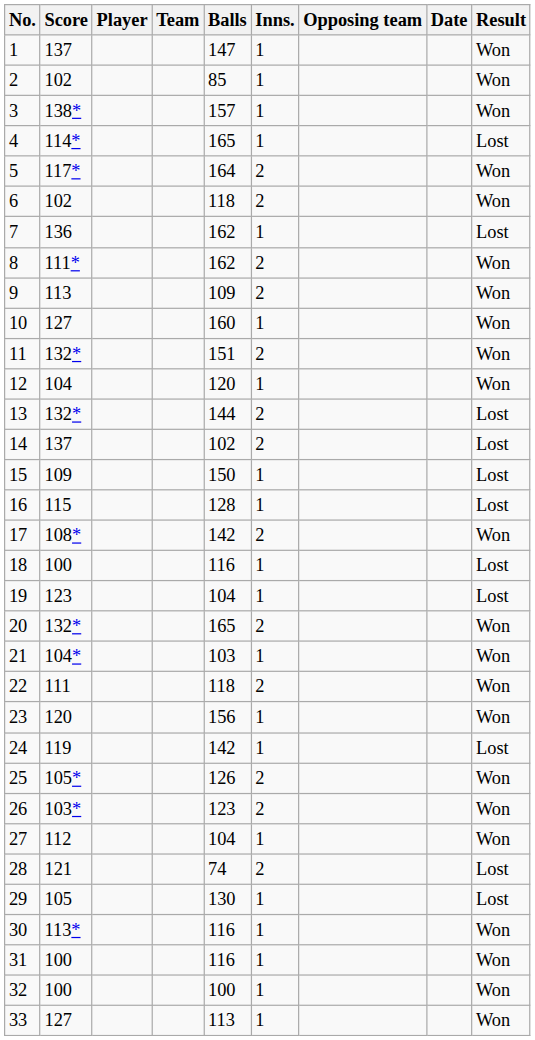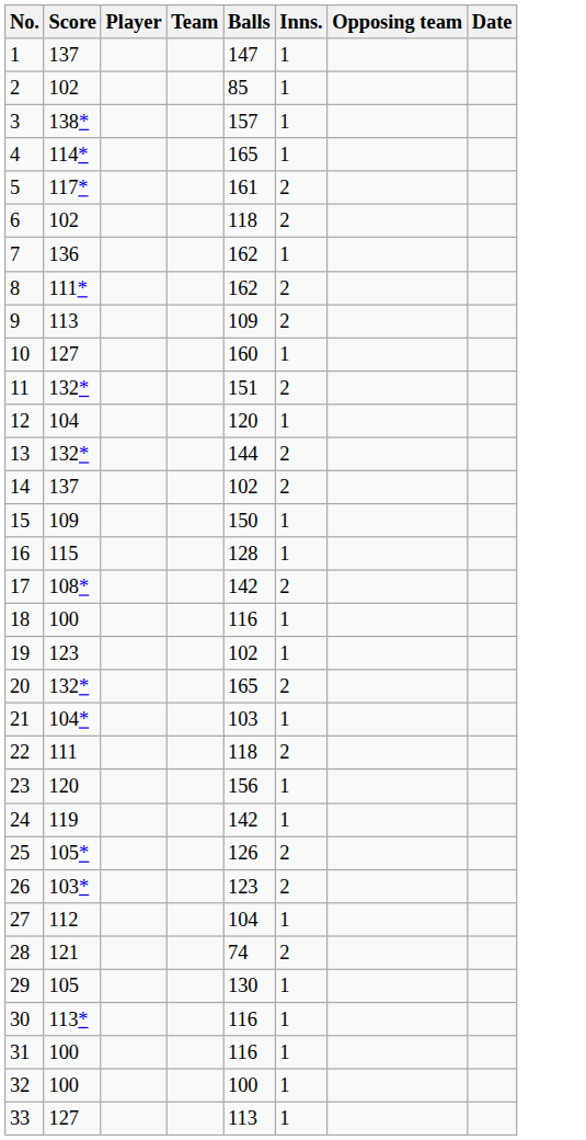- column: Result | Won | Won | Won | Lost | Won | Won | Lost | Won | Won | Won | Won | Won | Lost | Lost | Lost | Lost | Won | Lost | Lost | Won | Won | Won | Won | Lost | Won | Won | Won | Lost | Lost | Won | Won | Won | Won
5 | Balls: 164 -> 161
19 | Balls: 104 -> 102
